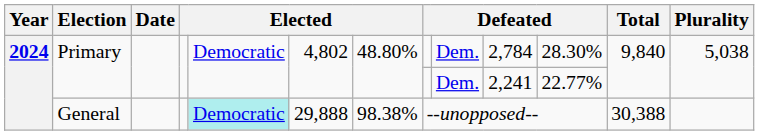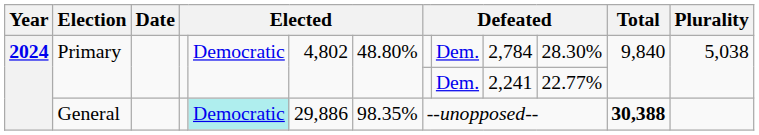General | column 6: 29,888 -> 29,886
General | column 7: 98.38% -> 98.35%
General | Total: normal -> bold
